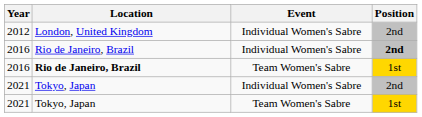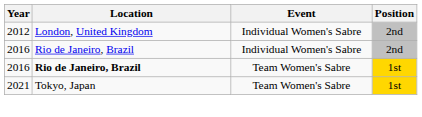2016 / Individual Women's Sabre | Position: bold -> normal
- row: 2021 | Tokyo, Japan | Individual Women's Sabre | 2nd
